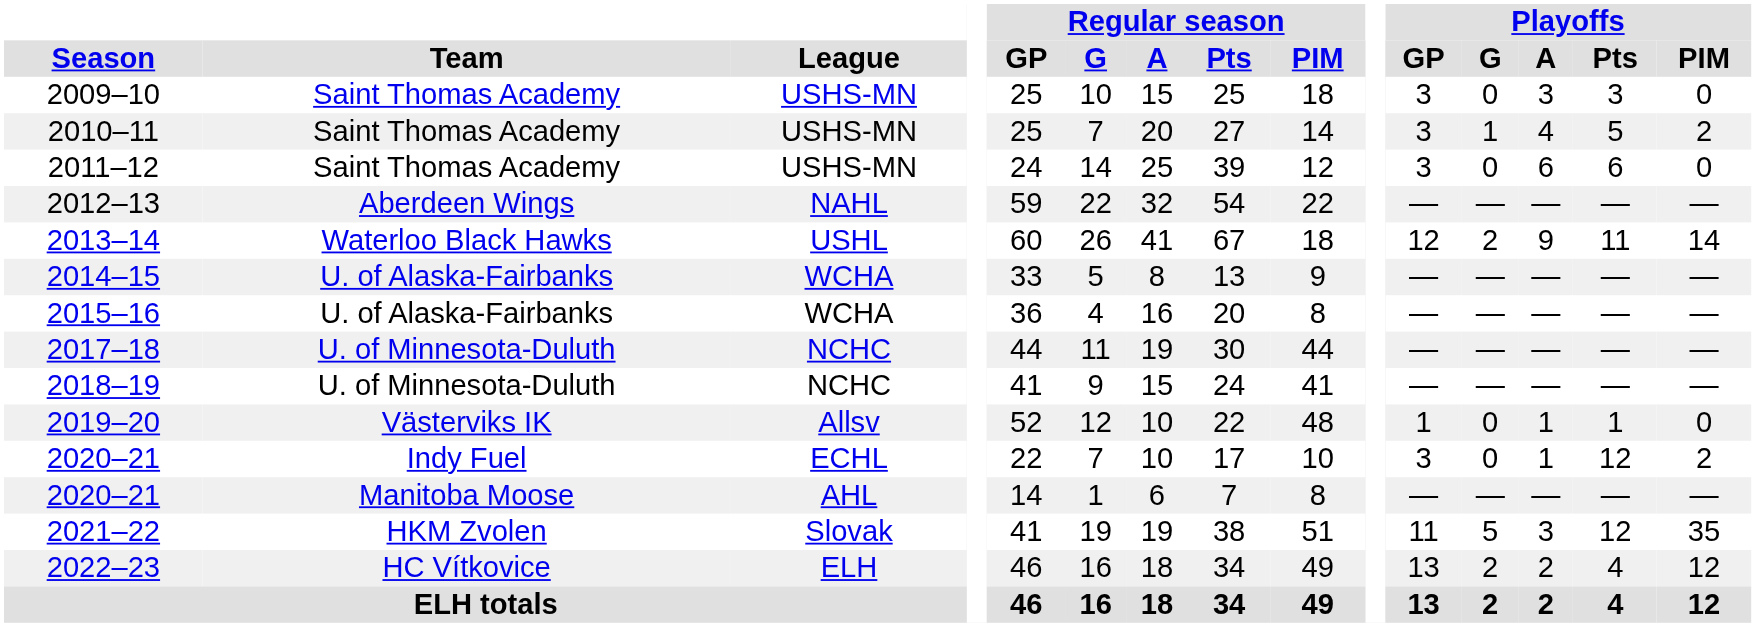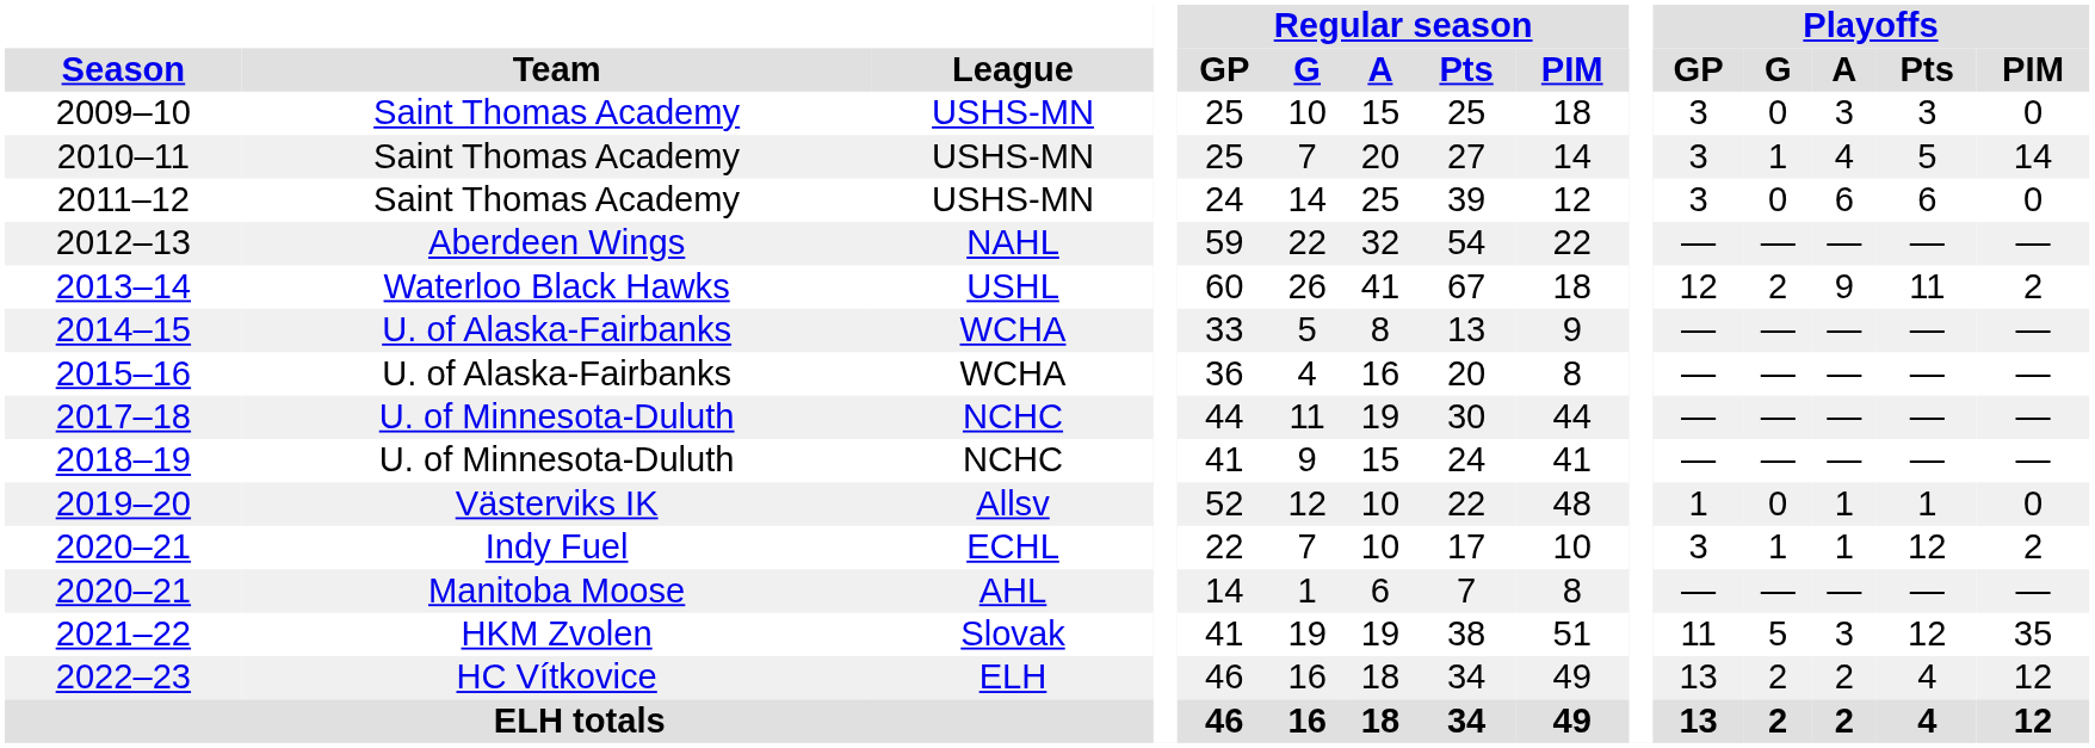2010–11 | Playoffs / PIM: 2 -> 14
2013–14 | Playoffs / PIM: 14 -> 2
2020–21 / Indy Fuel | Playoffs / G: 0 -> 1
